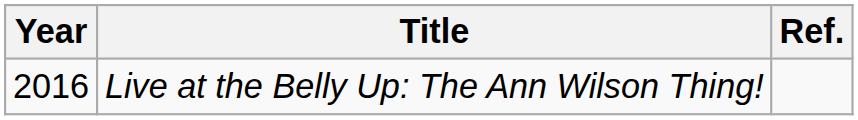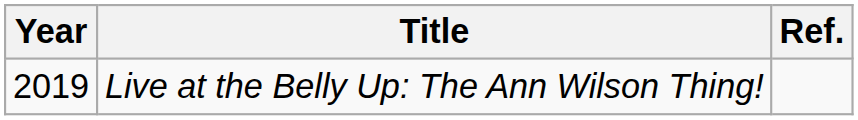Live at the Belly Up: The Ann Wilson Thing! | Year: 2016 -> 2019
